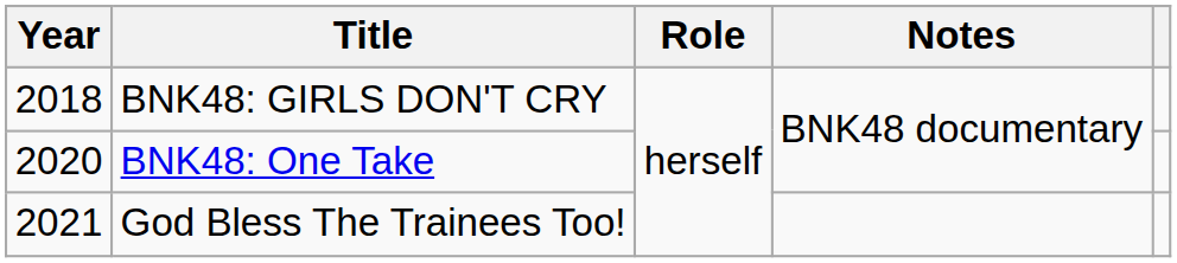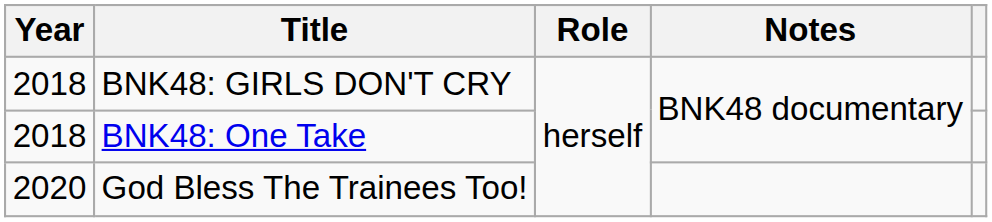BNK48: One Take | Year: 2020 -> 2018
God Bless The Trainees Too! | Year: 2021 -> 2020
